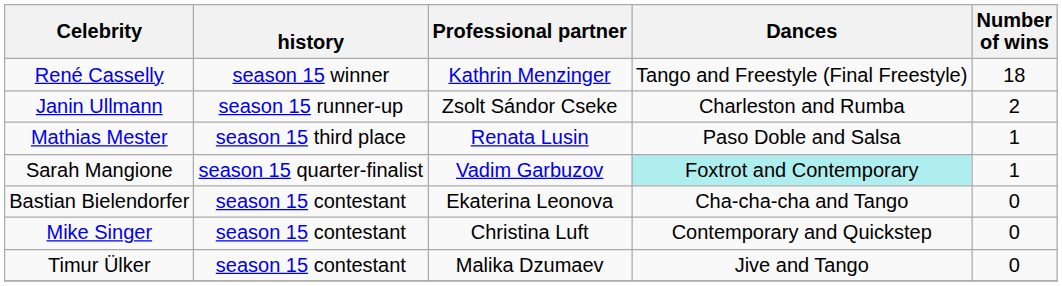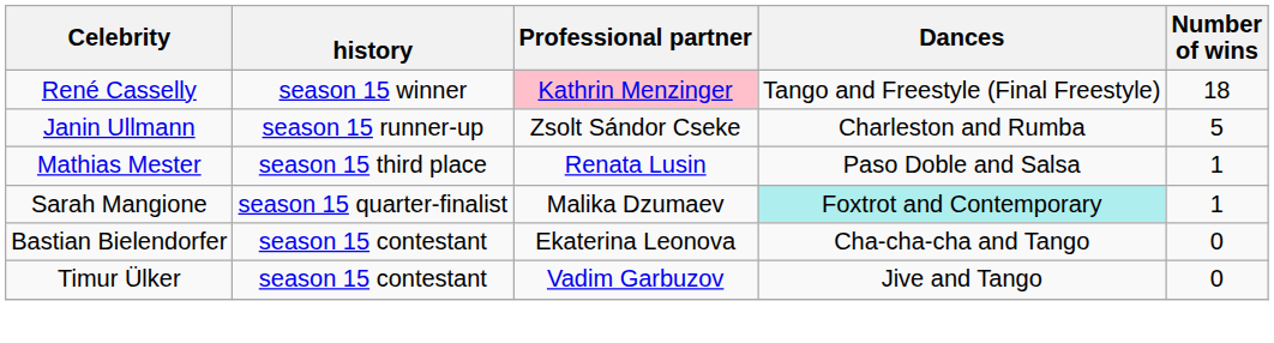René Casselly | Professional partner: no background -> pink background
Janin Ullmann | Number of wins: 2 -> 5
Sarah Mangione | Professional partner: Vadim Garbuzov -> Malika Dzumaev
- row: Mike Singer | season 15 contestant | Christina Luft | Contemporary and Quickstep | 0
Timur Ülker | Professional partner: Malika Dzumaev -> Vadim Garbuzov
